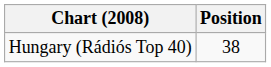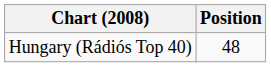Hungary (Rádiós Top 40) | Position: 38 -> 48
